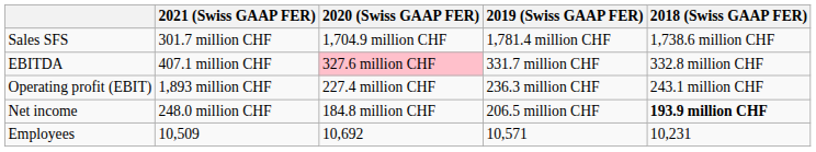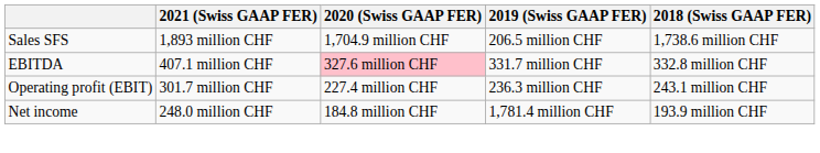Sales SFS | 2021 (Swiss GAAP FER): 301.7 million CHF -> 1,893 million CHF
Sales SFS | 2019 (Swiss GAAP FER): 1,781.4 million CHF -> 206.5 million CHF
Operating profit (EBIT) | 2021 (Swiss GAAP FER): 1,893 million CHF -> 301.7 million CHF
Net income | 2019 (Swiss GAAP FER): 206.5 million CHF -> 1,781.4 million CHF
Net income | 2018 (Swiss GAAP FER): bold -> normal
- row: Employees | 10,509 | 10,692 | 10,571 | 10,231
